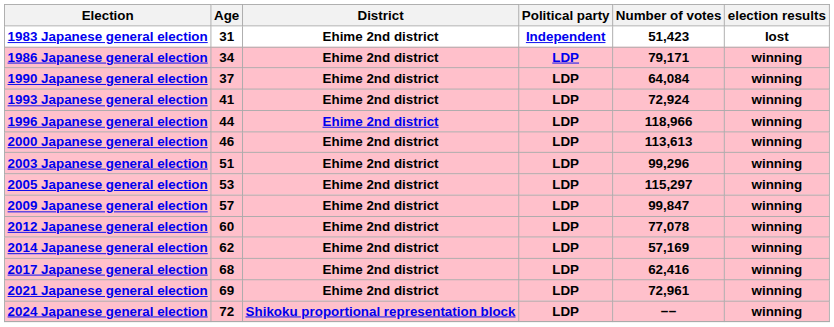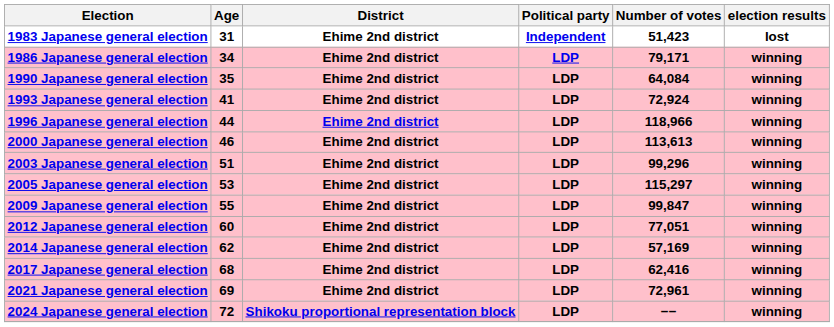1990 Japanese general election | Age: 37 -> 35
2009 Japanese general election | Age: 57 -> 55
2012 Japanese general election | Number of votes: 77,078 -> 77,051
